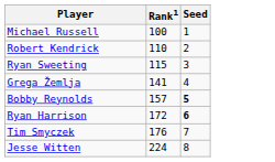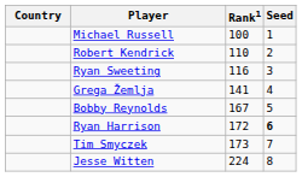+ column: Country
Ryan Sweeting | Rank1: 115 -> 116
Bobby Reynolds | Rank1: 157 -> 167
Bobby Reynolds | Seed: bold -> normal
Tim Smyczek | Rank1: 176 -> 173
